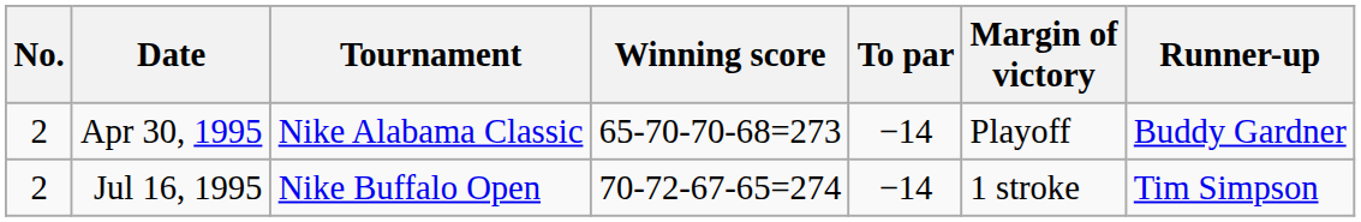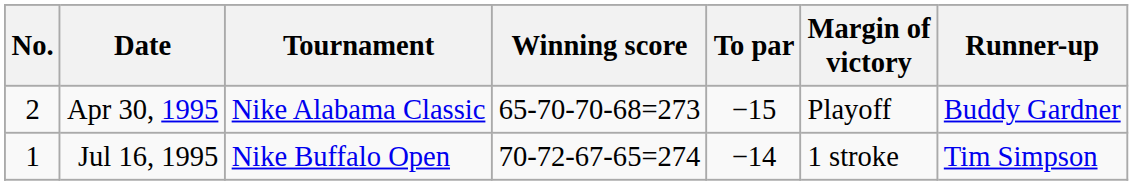Apr 30, 1995 | To par: −14 -> −15
Jul 16, 1995 | No.: 2 -> 1
